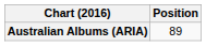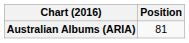Australian Albums (ARIA) | Position: 89 -> 81
